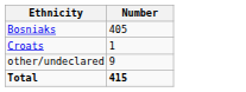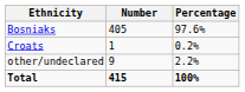+ column: Percentage | 97.6% | 0.2% | 2.2% | 100%
